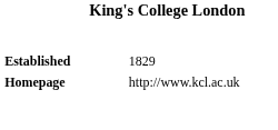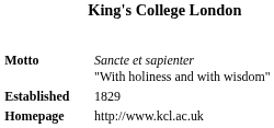+ row: Motto | Sancte et sapienter "With holiness and with wisdom"
